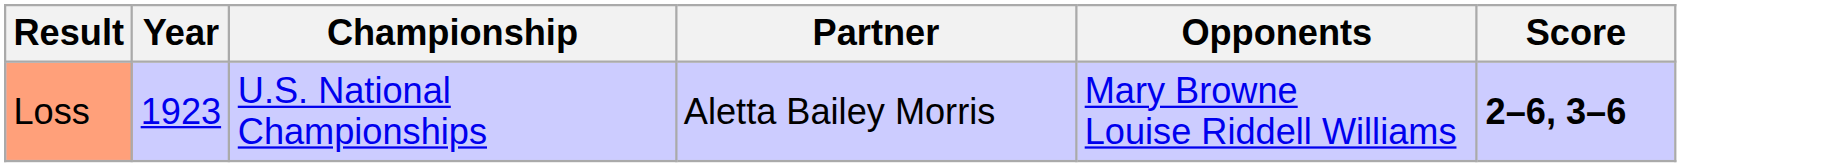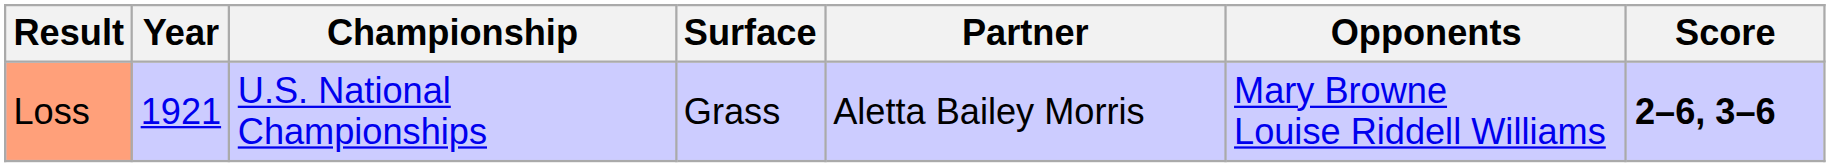+ column: Surface | Grass
Loss | Year: 1923 -> 1921
